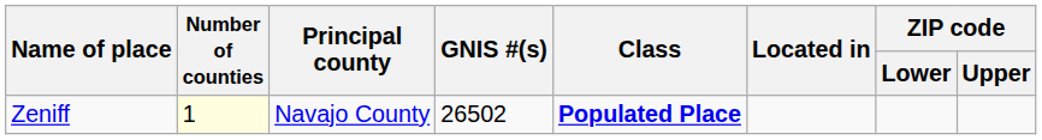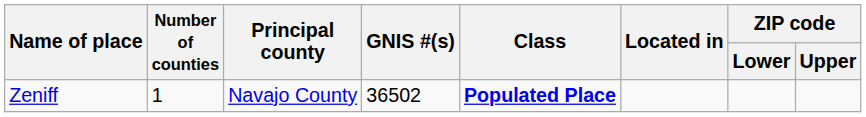Zeniff | Number of counties: lightyellow background -> no background
Zeniff | GNIS #(s): 26502 -> 36502
